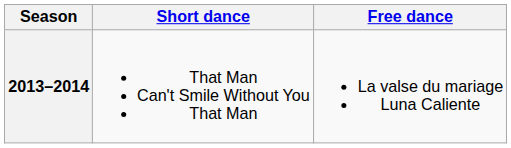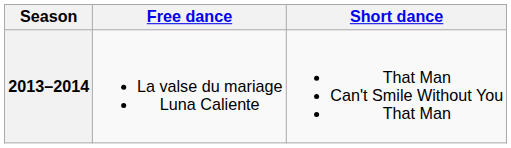columns swapped: Short dance <-> Free dance
